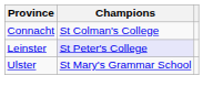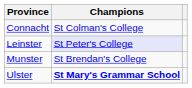+ row: Munster | St Brendan's College
Ulster | Champions: normal -> bold
